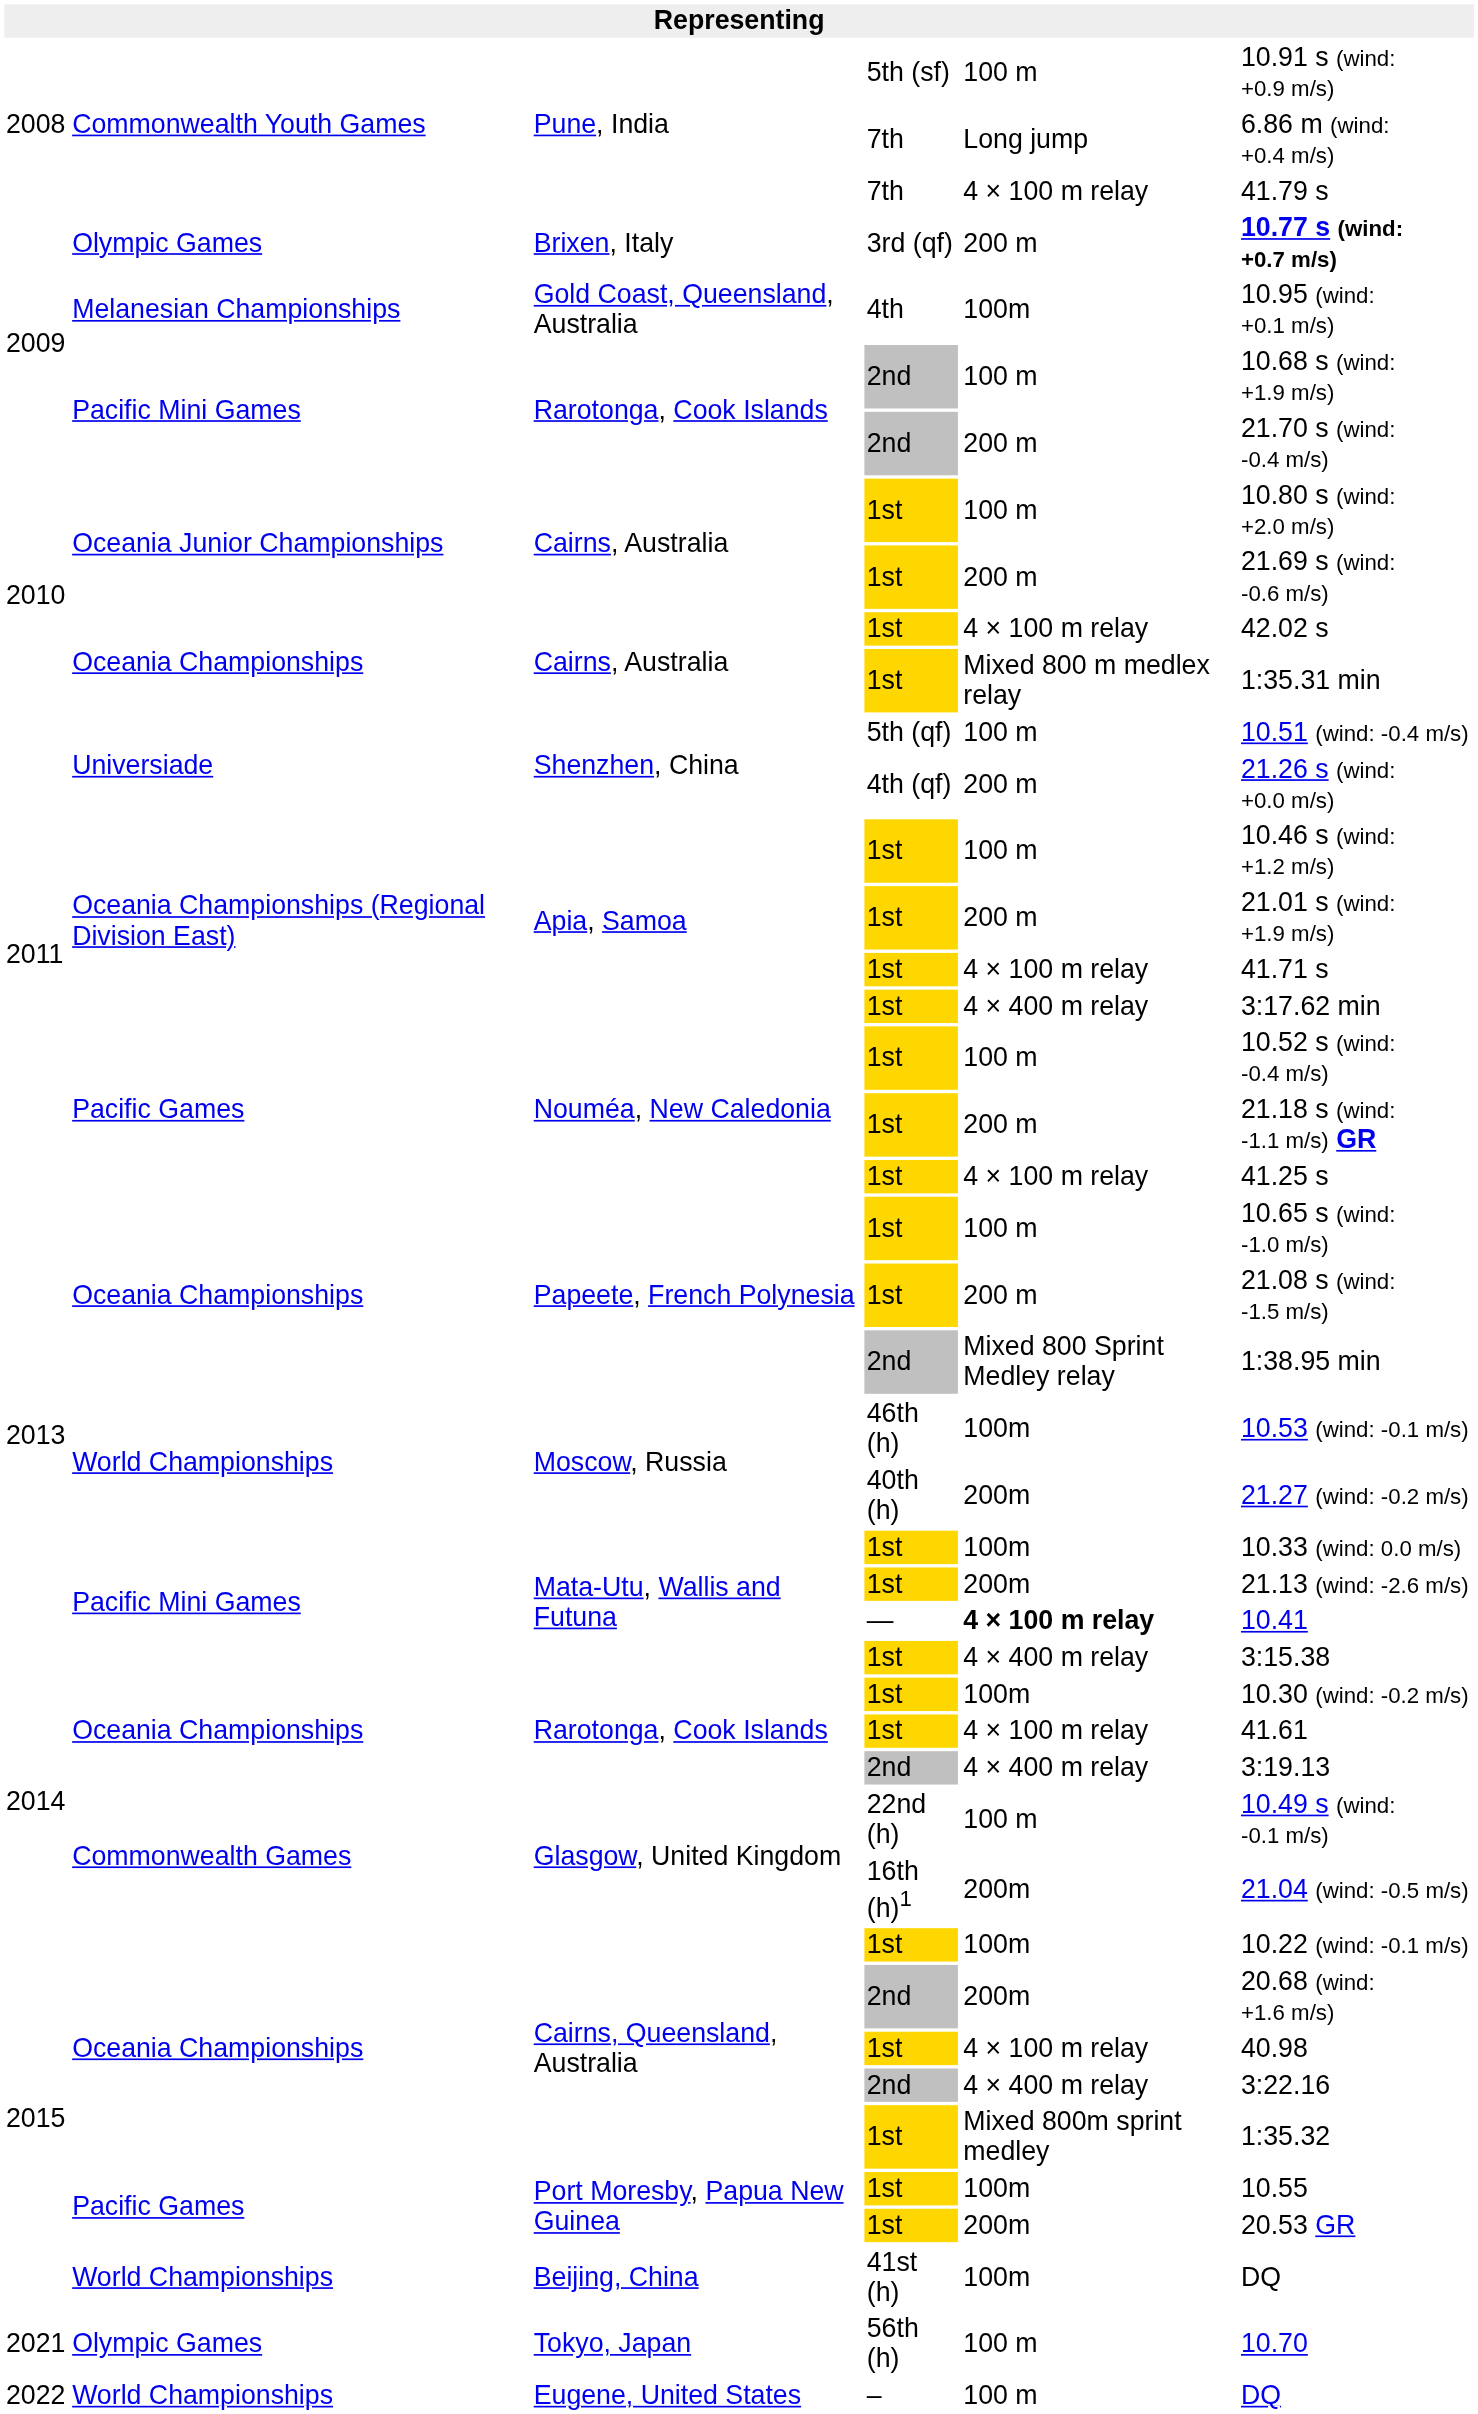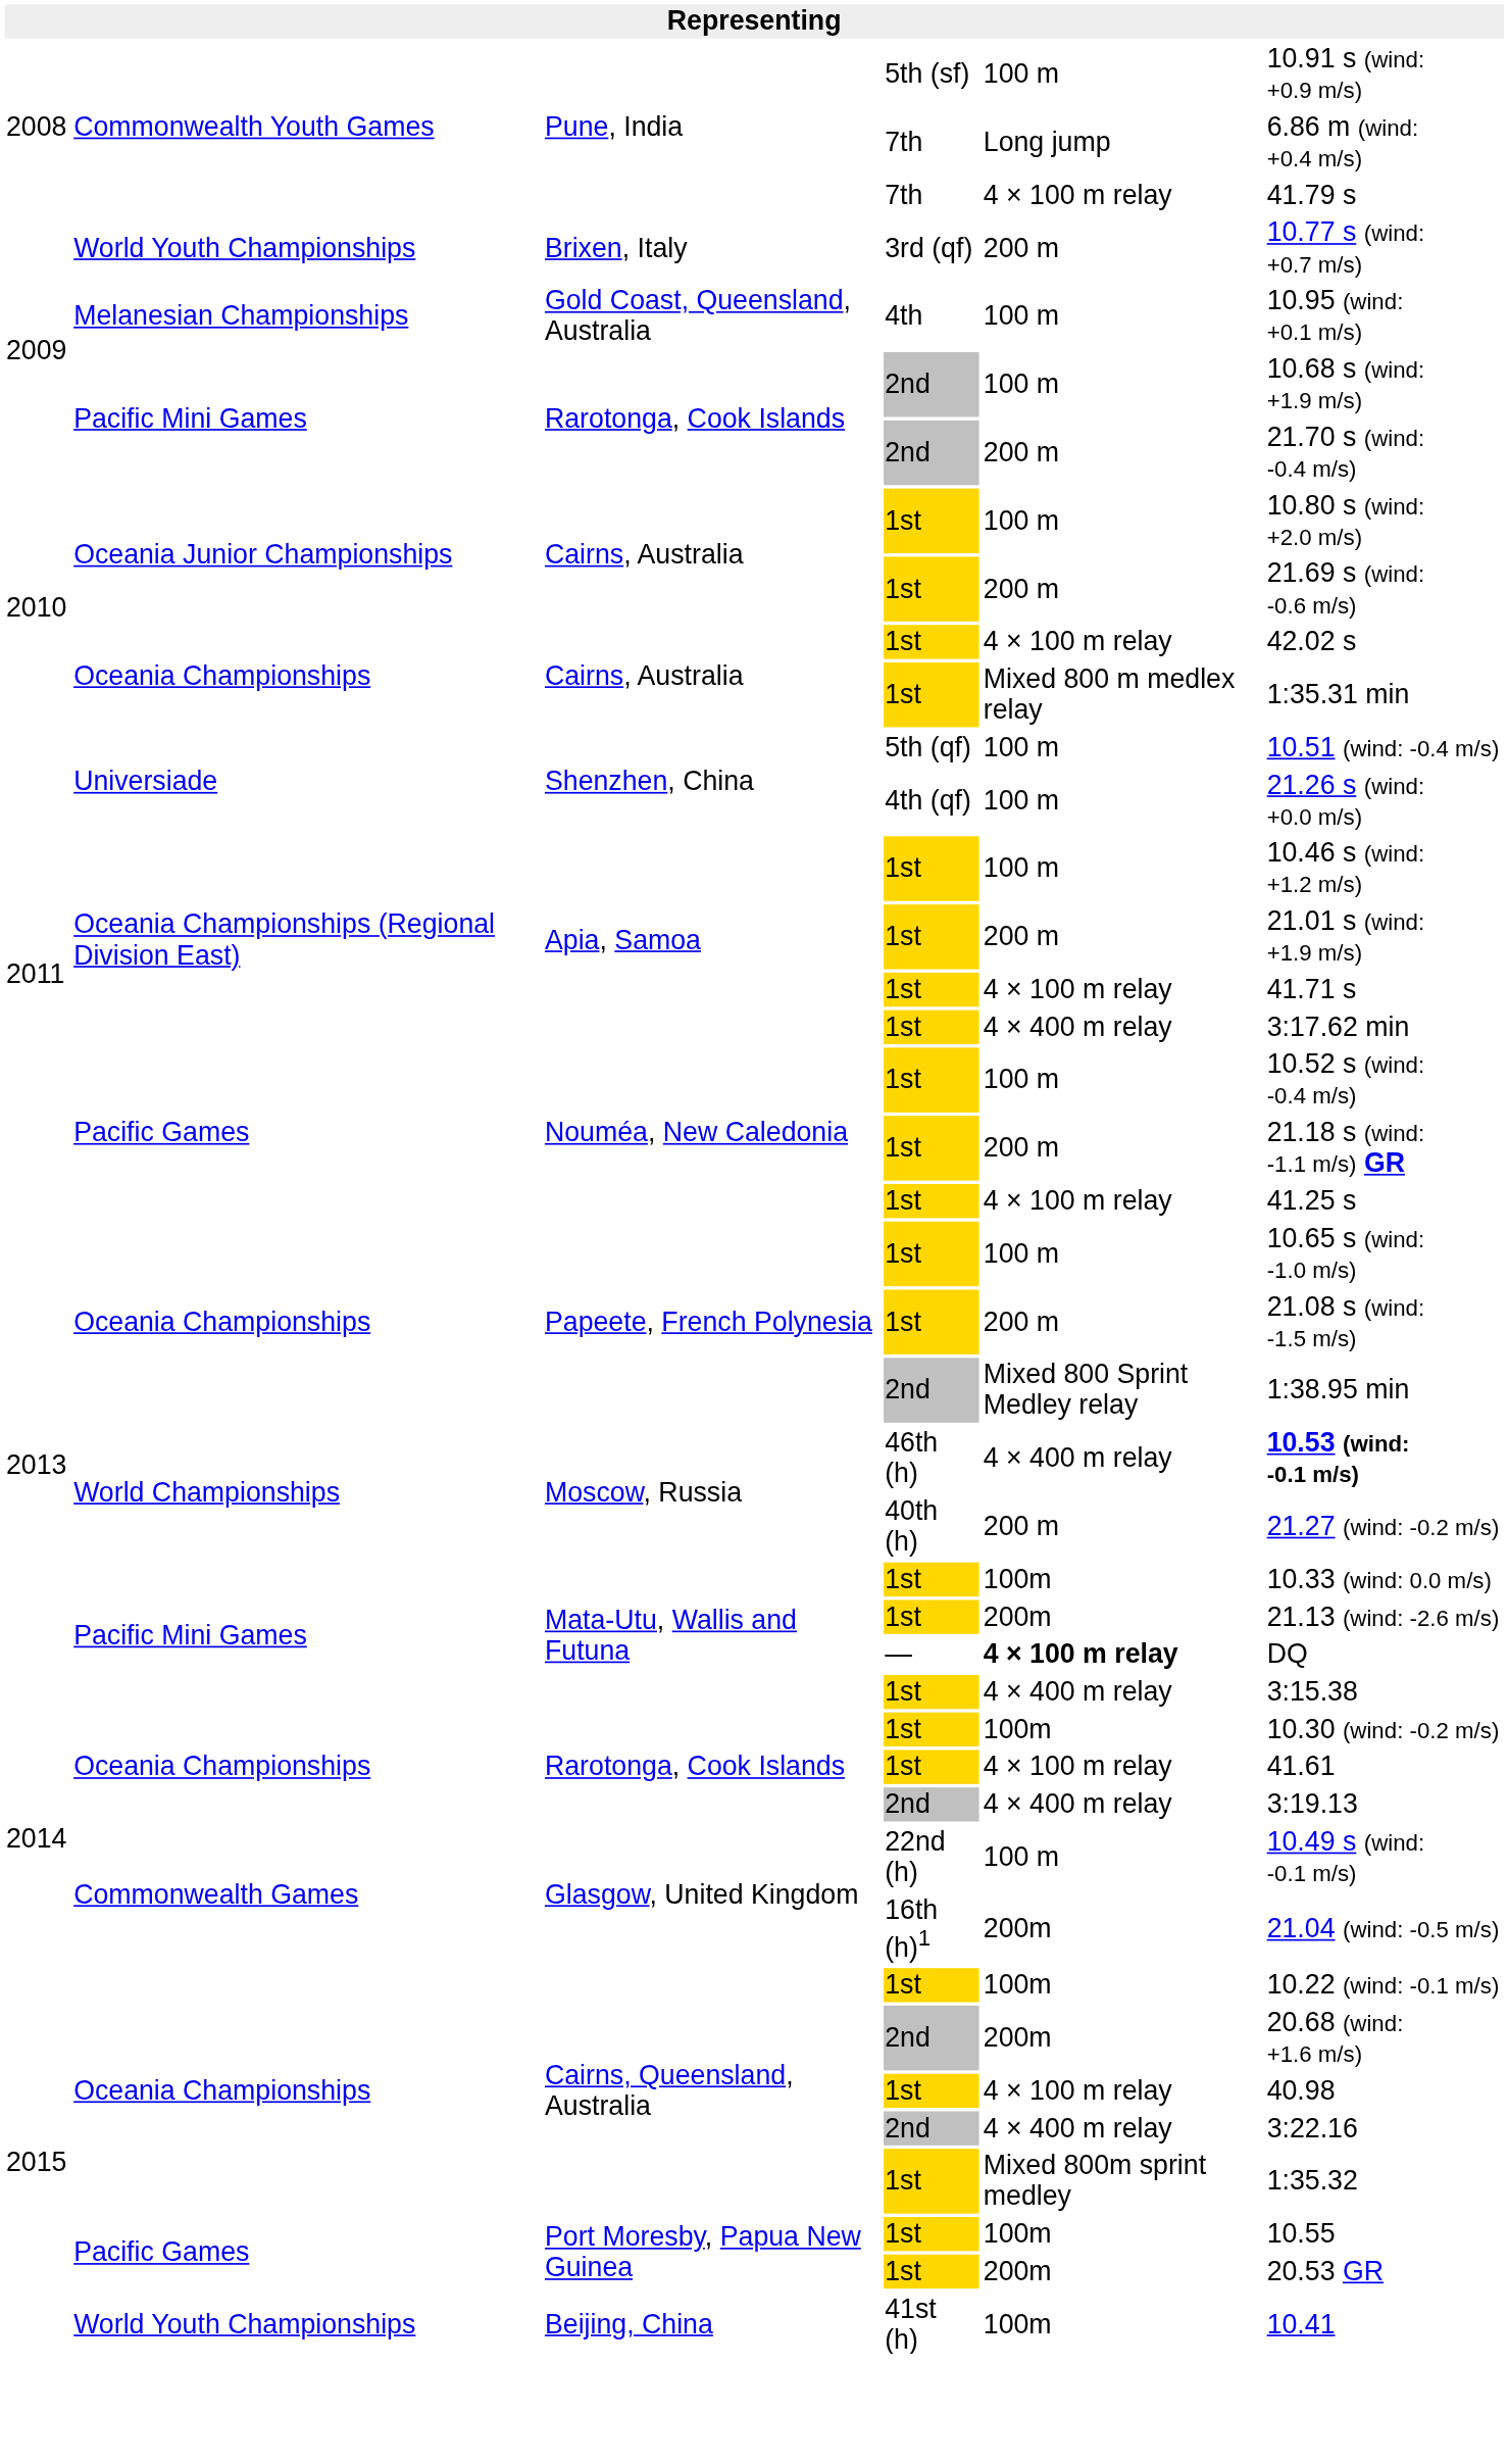Brixen, Italy | column 2: Olympic Games -> World Youth Championships
Brixen, Italy | column 6: bold -> normal
Gold Coast, Queensland, Australia | column 5: 100m -> 100 m
Shenzhen, China / 4th (qf) | column 5: 200 m -> 100 m
Moscow, Russia / 46th (h) | column 5: 100m -> 4 × 400 m relay
Moscow, Russia / 46th (h) | column 6: normal -> bold
Moscow, Russia / 40th (h) | column 5: 200m -> 200 m
Mata-Utu, Wallis and Futuna / — | column 6: 10.41 -> DQ
Beijing, China | column 2: World Championships -> World Youth Championships
Beijing, China | column 6: DQ -> 10.41
- row: 2021 | Olympic Games | Tokyo, Japan | 56th (h) | 100 m | 10.70
- row: 2022 | World Championships | Eugene, United States | – | 100 m | DQ
